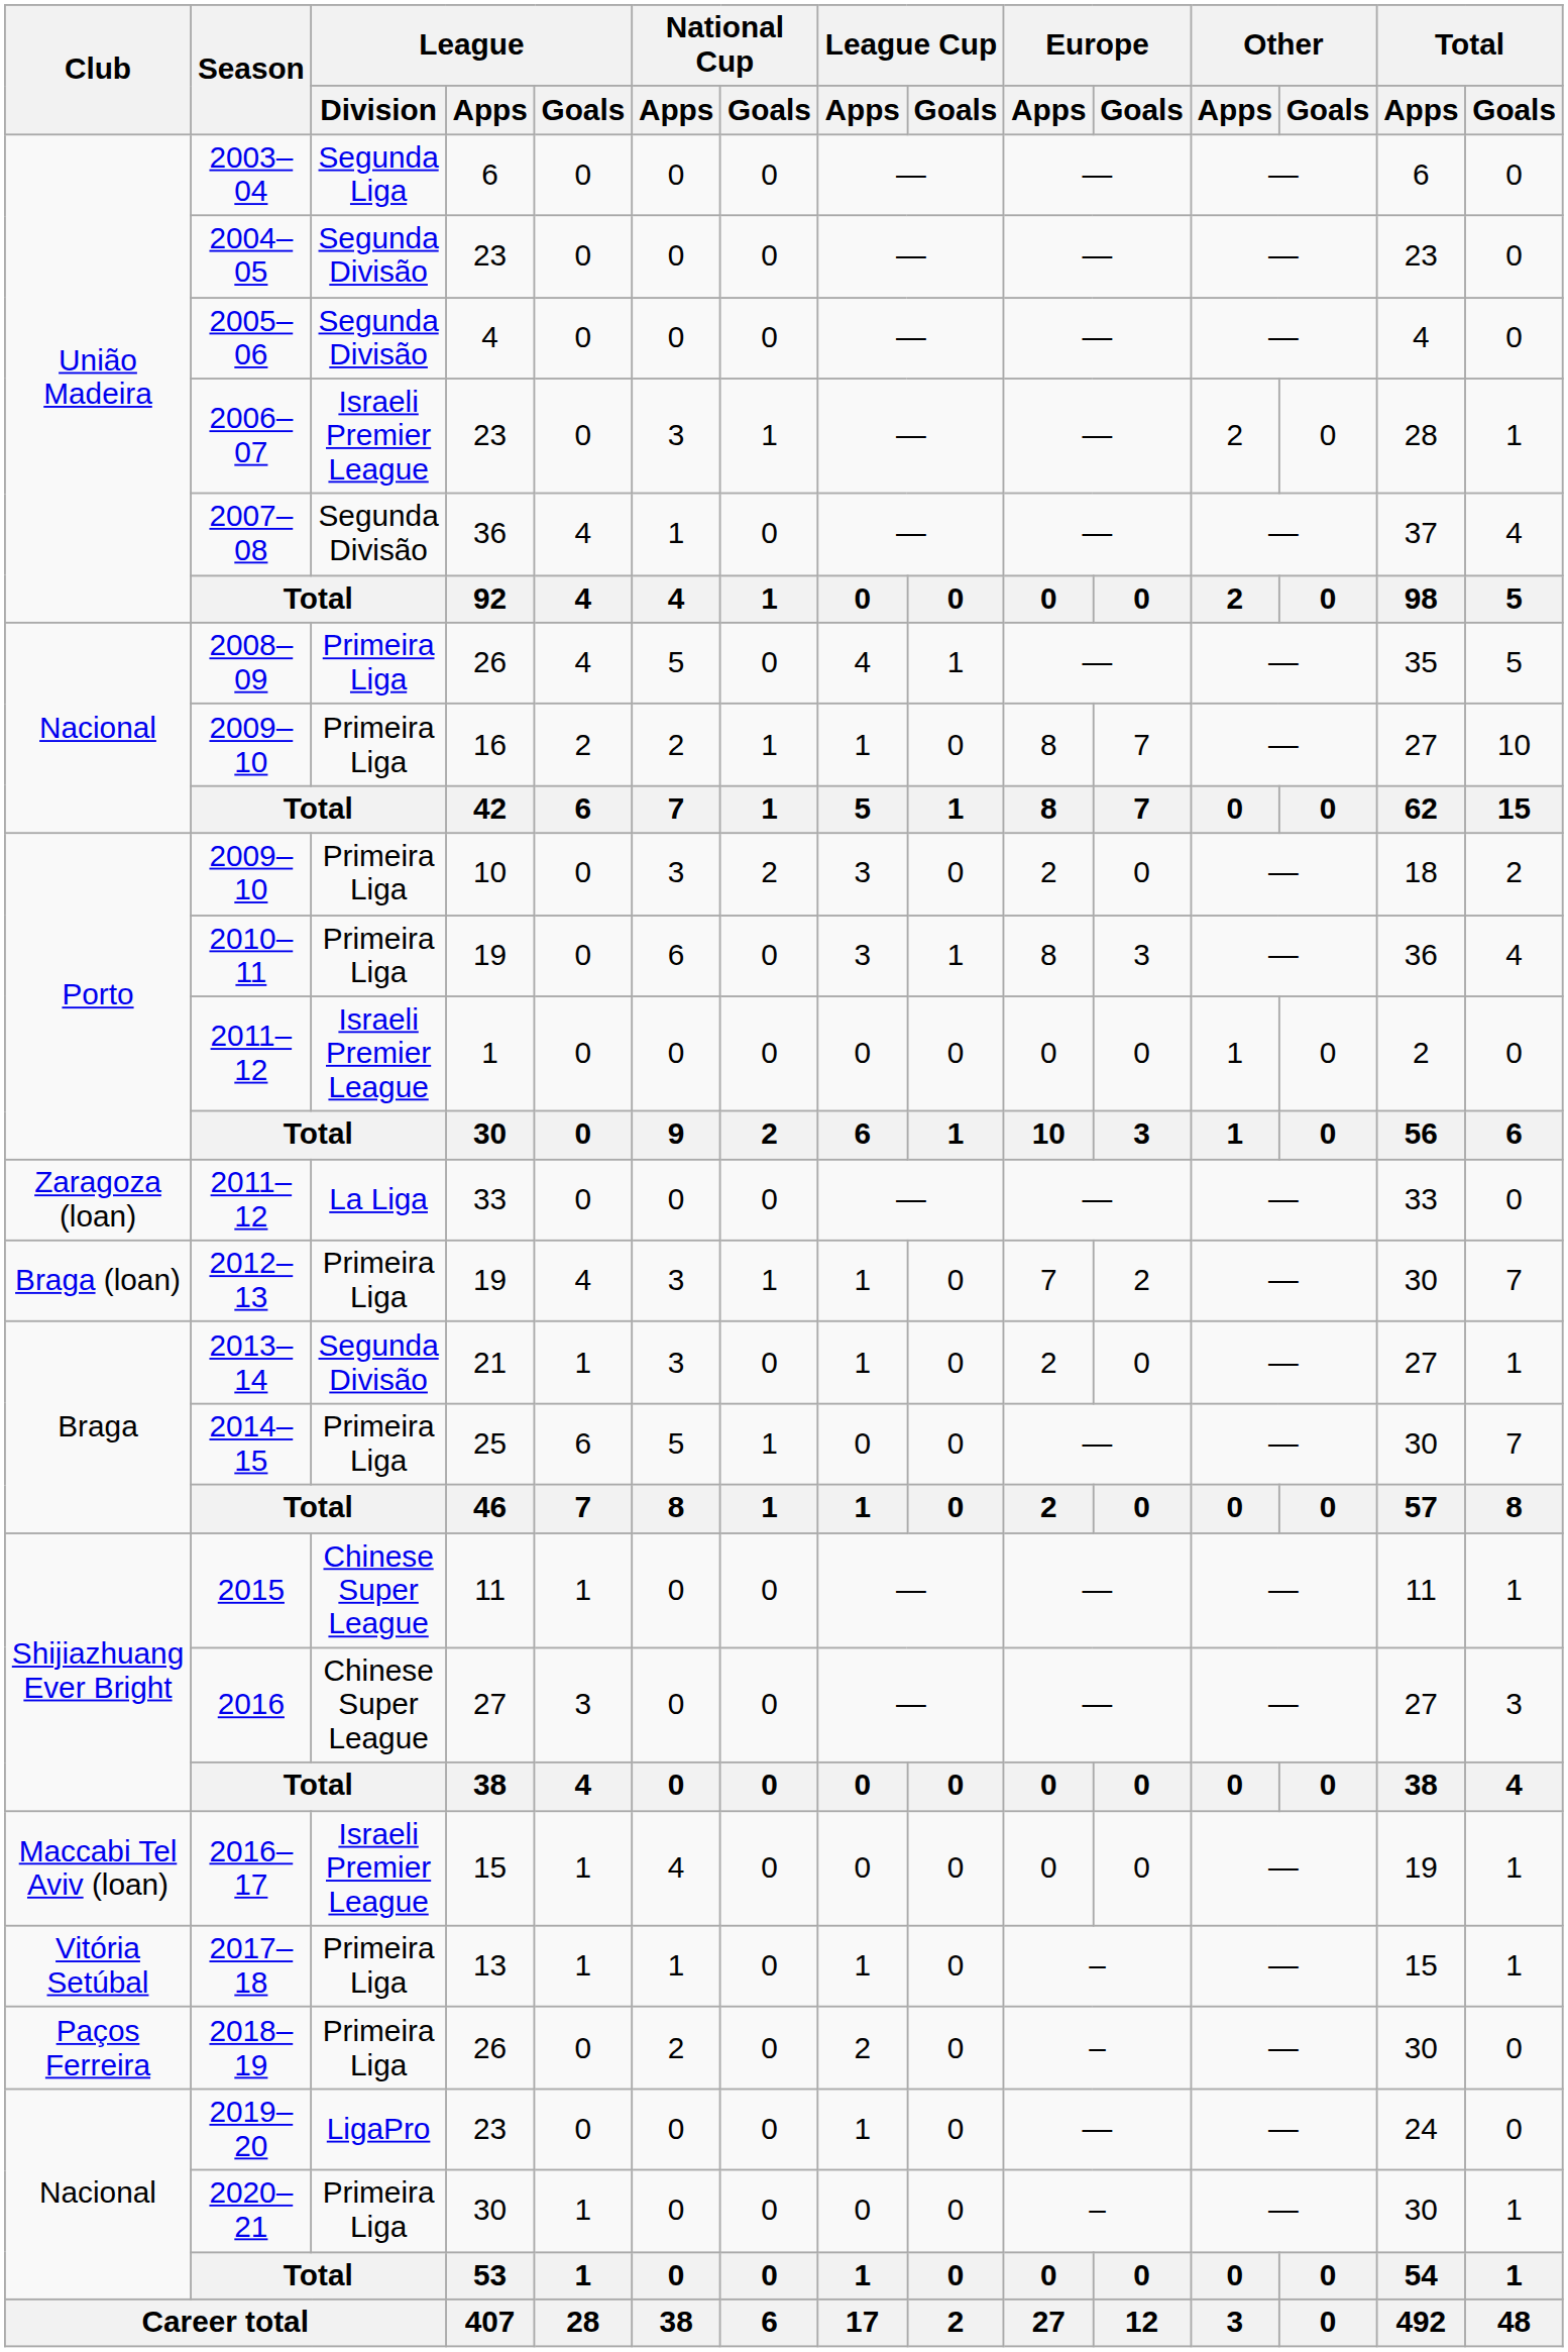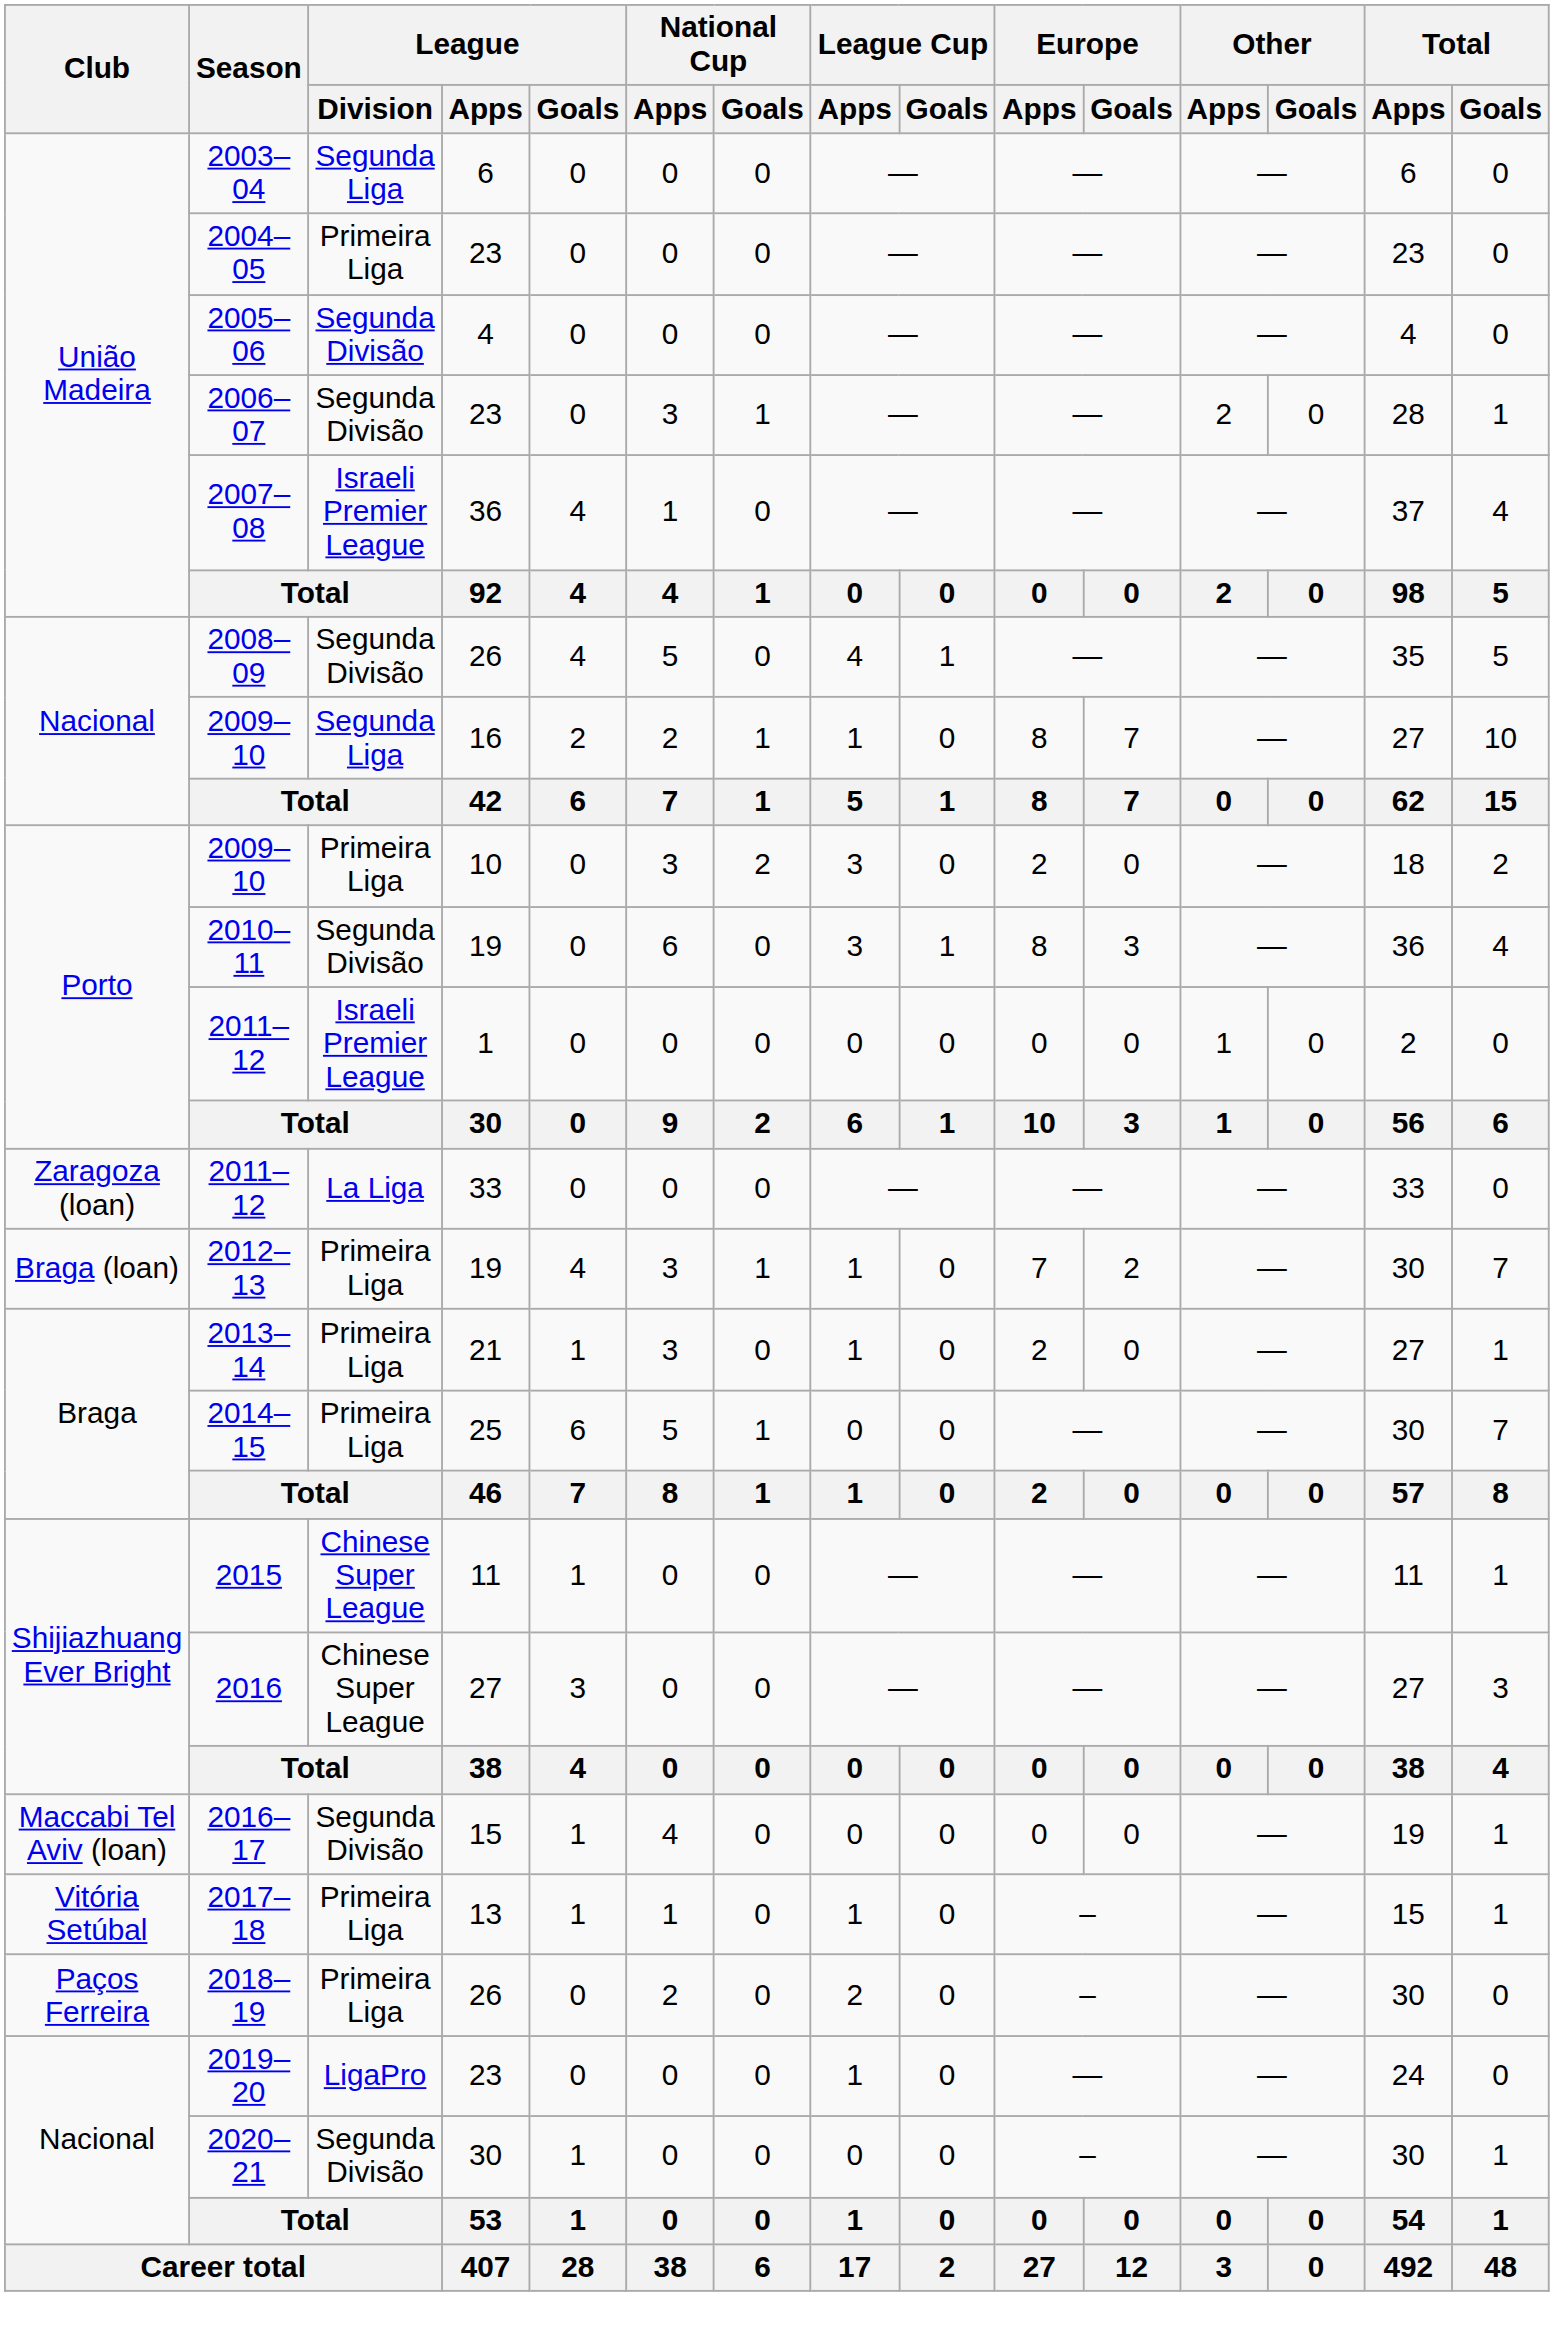2004–05 | League / Division: Segunda Divisão -> Primeira Liga
2006–07 | League / Division: Israeli Premier League -> Segunda Divisão
2007–08 | League / Division: Segunda Divisão -> Israeli Premier League
2008–09 | League / Division: Primeira Liga -> Segunda Divisão
2009–10 / 16 | League / Division: Primeira Liga -> Segunda Liga
2010–11 | League / Division: Primeira Liga -> Segunda Divisão
2013–14 | League / Division: Segunda Divisão -> Primeira Liga
2016–17 | League / Division: Israeli Premier League -> Segunda Divisão
2020–21 | League / Division: Primeira Liga -> Segunda Divisão
